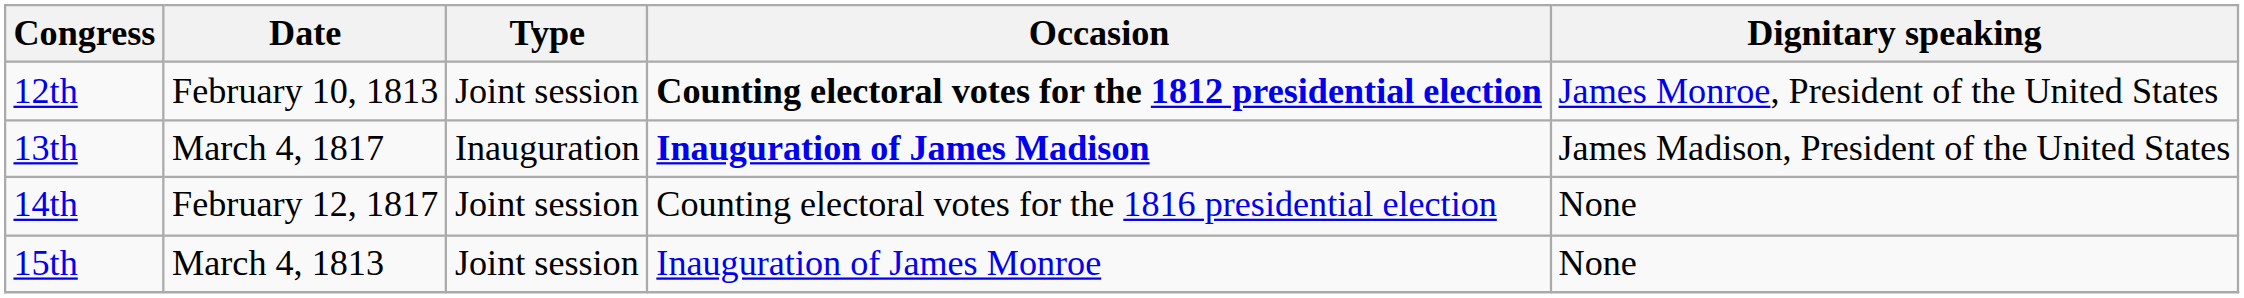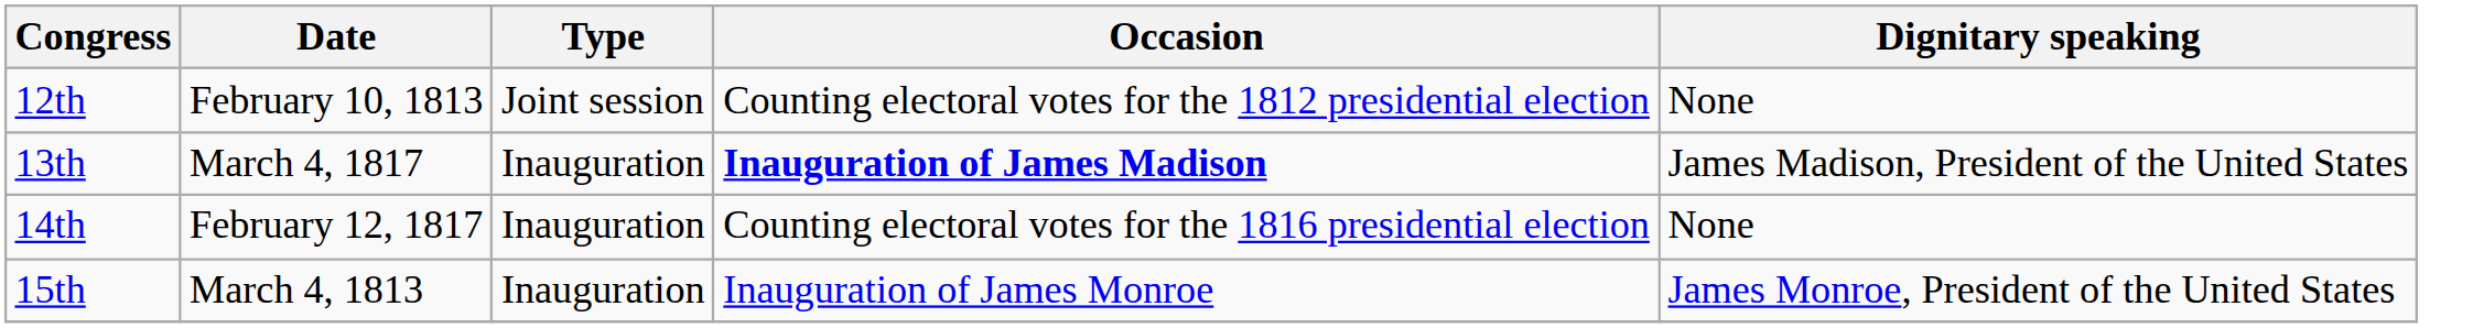12th | Occasion: bold -> normal
12th | Dignitary speaking: James Monroe, President of the United States -> None
14th | Type: Joint session -> Inauguration
15th | Type: Joint session -> Inauguration
15th | Dignitary speaking: None -> James Monroe, President of the United States
